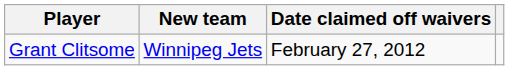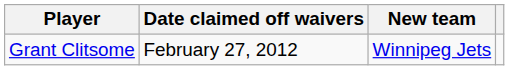columns swapped: New team <-> Date claimed off waivers
